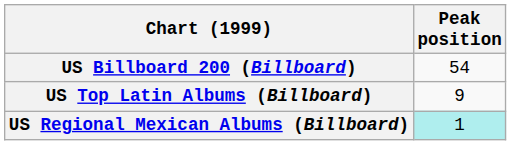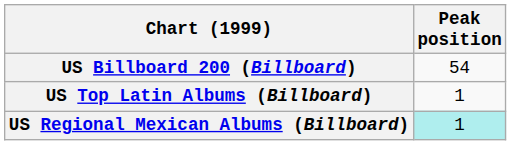US Top Latin Albums (Billboard) | Peak position: 9 -> 1
